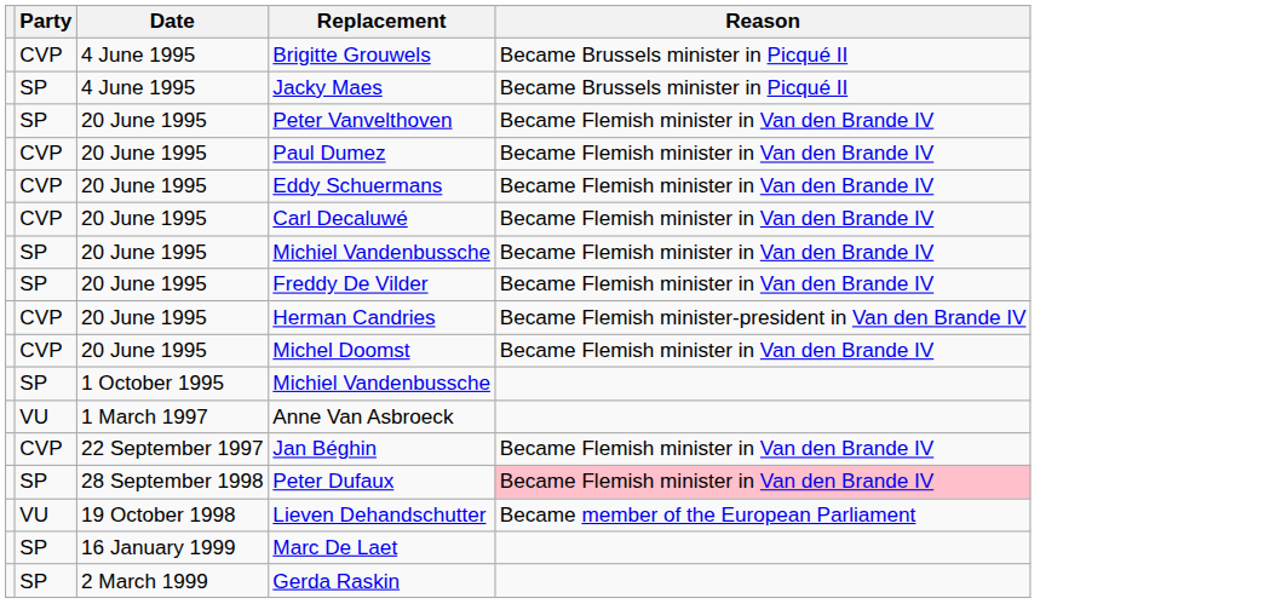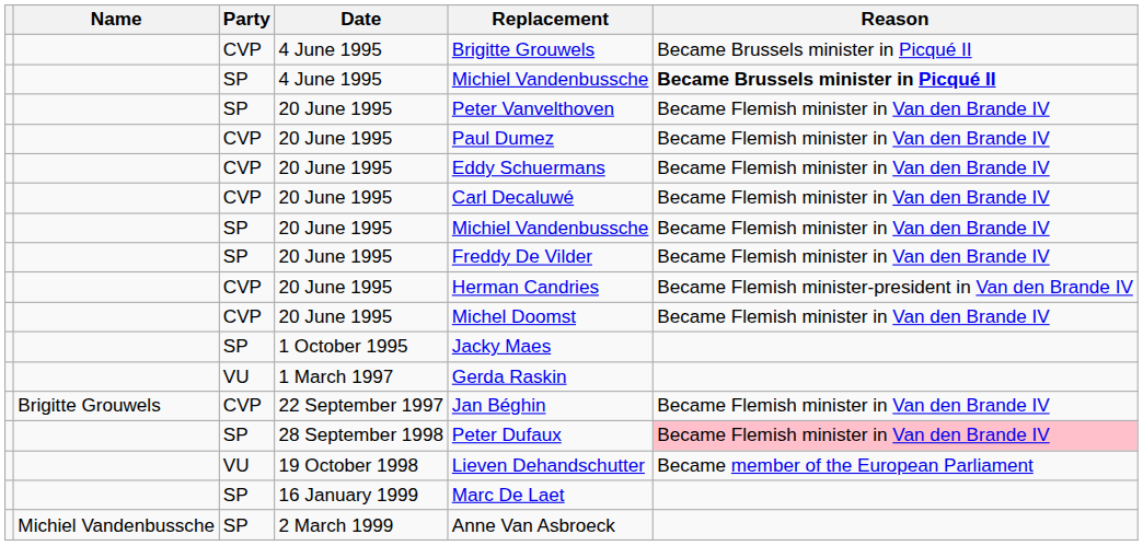+ column: Name | Brigitte Grouwels | Michiel Vandenbussche
SP / 4 June 1995 | Replacement: Jacky Maes -> Michiel Vandenbussche
SP / 4 June 1995 | Reason: normal -> bold
1 October 1995 | Replacement: Michiel Vandenbussche -> Jacky Maes
1 March 1997 | Replacement: Anne Van Asbroeck -> Gerda Raskin
2 March 1999 | Replacement: Gerda Raskin -> Anne Van Asbroeck
